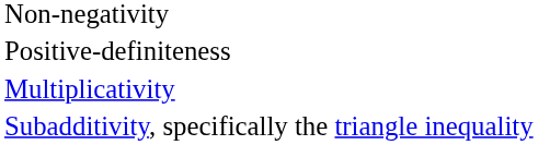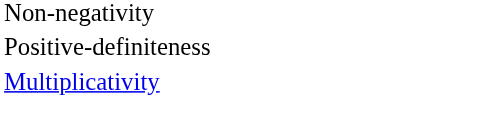- row: Subadditivity, specifically the triangle inequality
